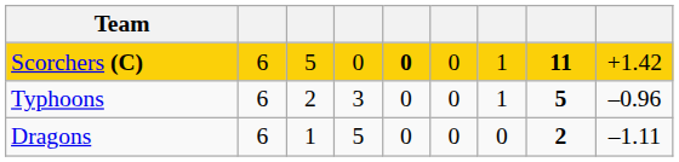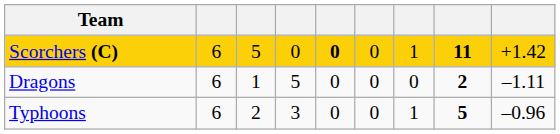rows swapped: Typhoons <-> Dragons
